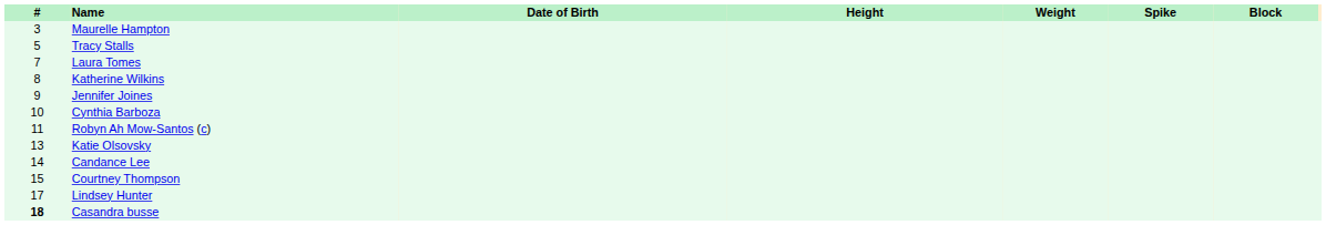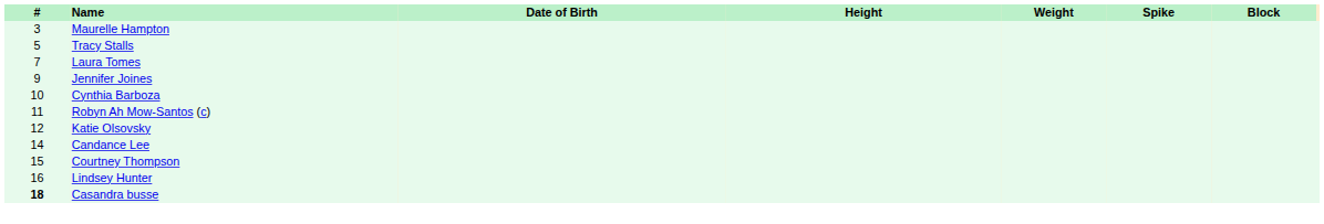- row: 8 | Katherine Wilkins
Katie Olsovsky | #: 13 -> 12
Lindsey Hunter | #: 17 -> 16
